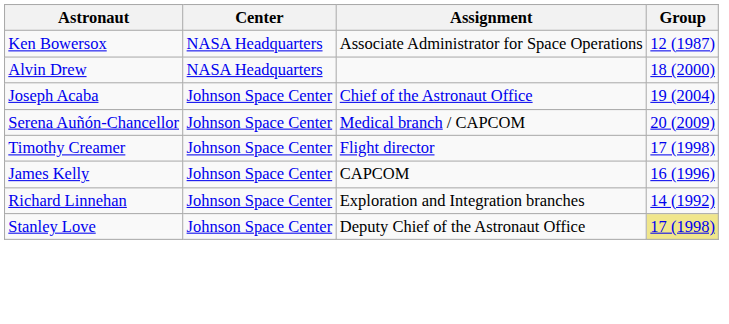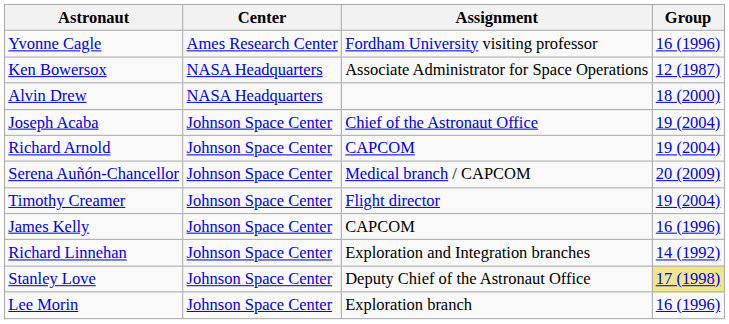+ row: Yvonne Cagle | Ames Research Center | Fordham University visiting professor | 16 (1996)
+ row: Richard Arnold | Johnson Space Center | CAPCOM | 19 (2004)
Timothy Creamer | Group: 17 (1998) -> 19 (2004)
+ row: Lee Morin | Johnson Space Center | Exploration branch | 16 (1996)
